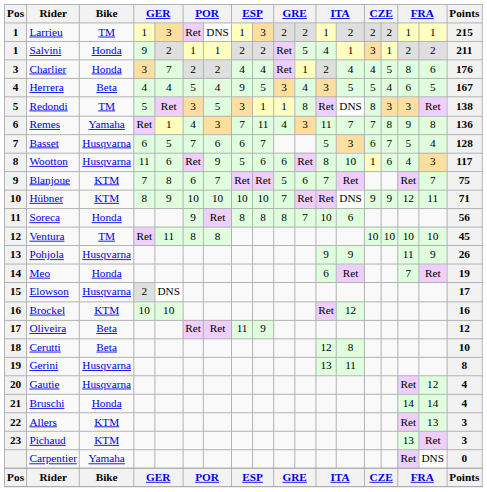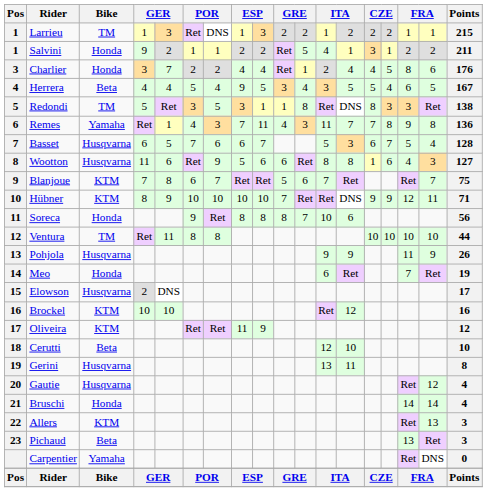Wootton | column 13: 10 -> 8
Wootton | Points: 117 -> 127
Ventura | Points: 45 -> 44
Oliveira | Bike: Beta -> KTM
Cerutti | column 13: 8 -> 10
Pichaud | Bike: KTM -> Beta
